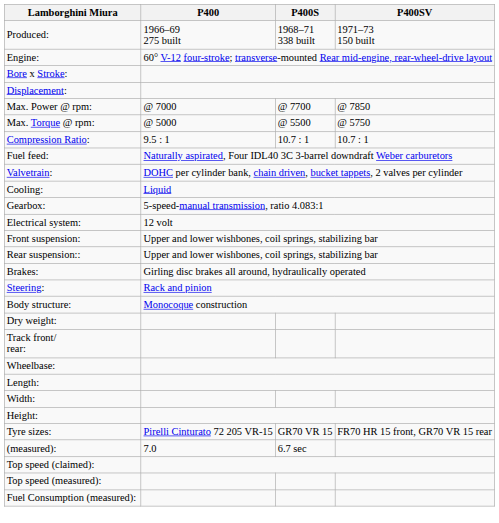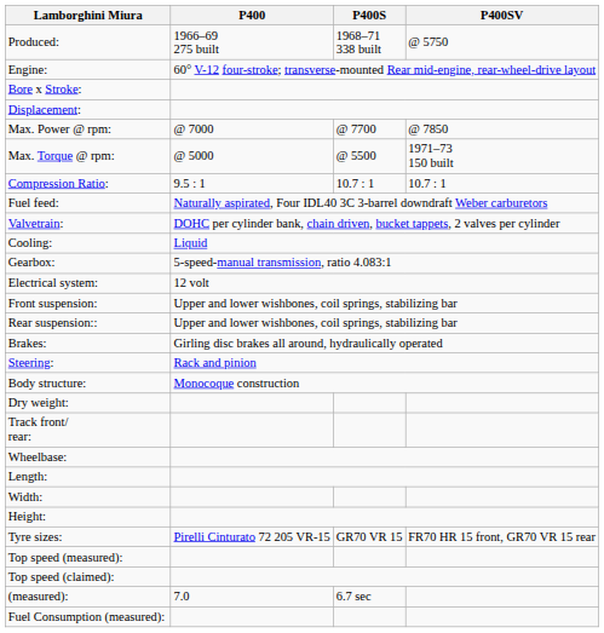Produced: | P400SV: 1971–73 150 built -> @ 5750
Max. Torque @ rpm: | P400SV: @ 5750 -> 1971–73 150 built
rows swapped: Top speed (measured): <-> (measured):
